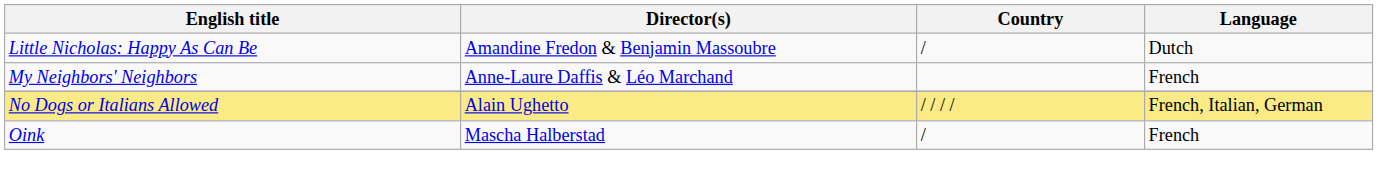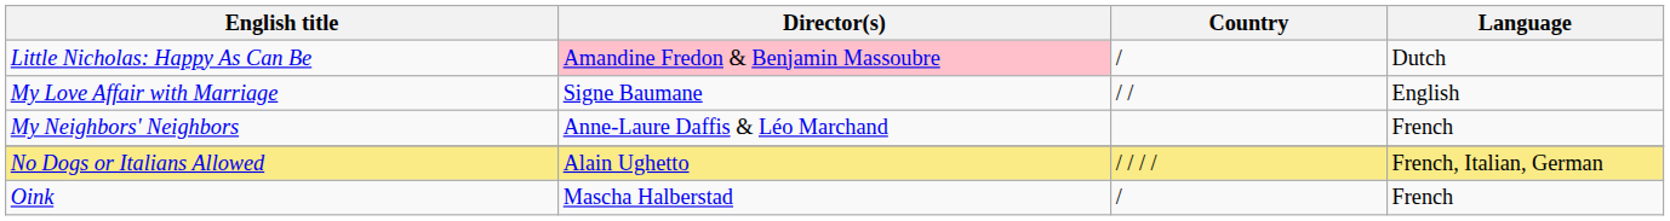Little Nicholas: Happy As Can Be | Director(s): no background -> pink background
+ row: My Love Affair with Marriage | Signe Baumane | / / | English
